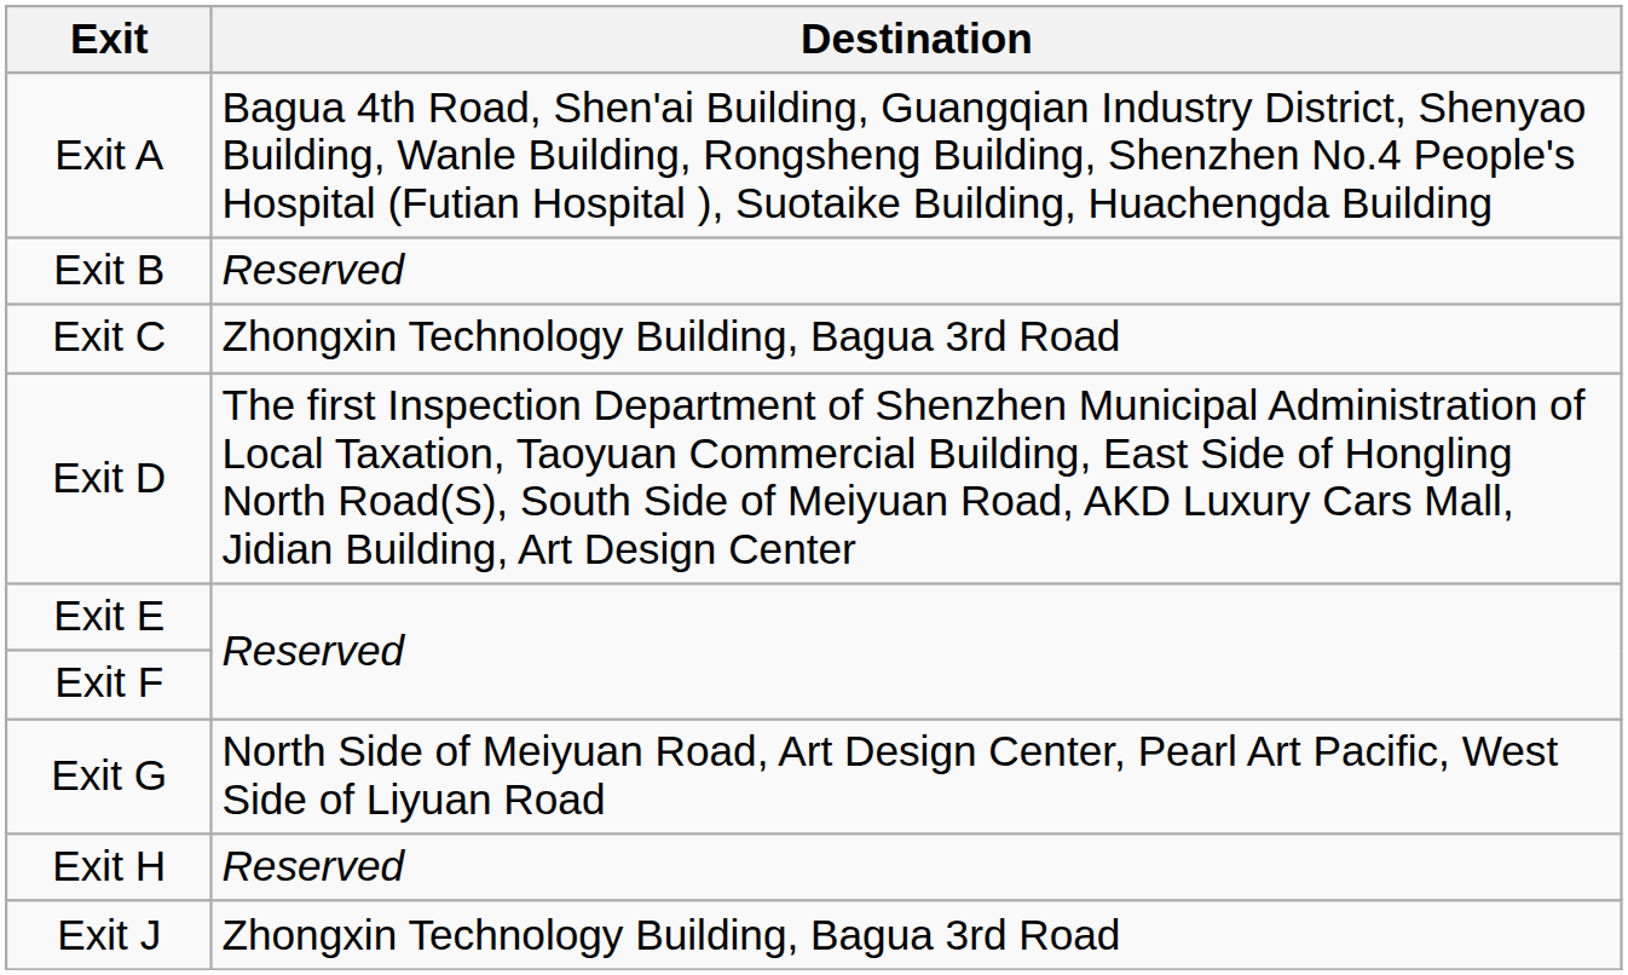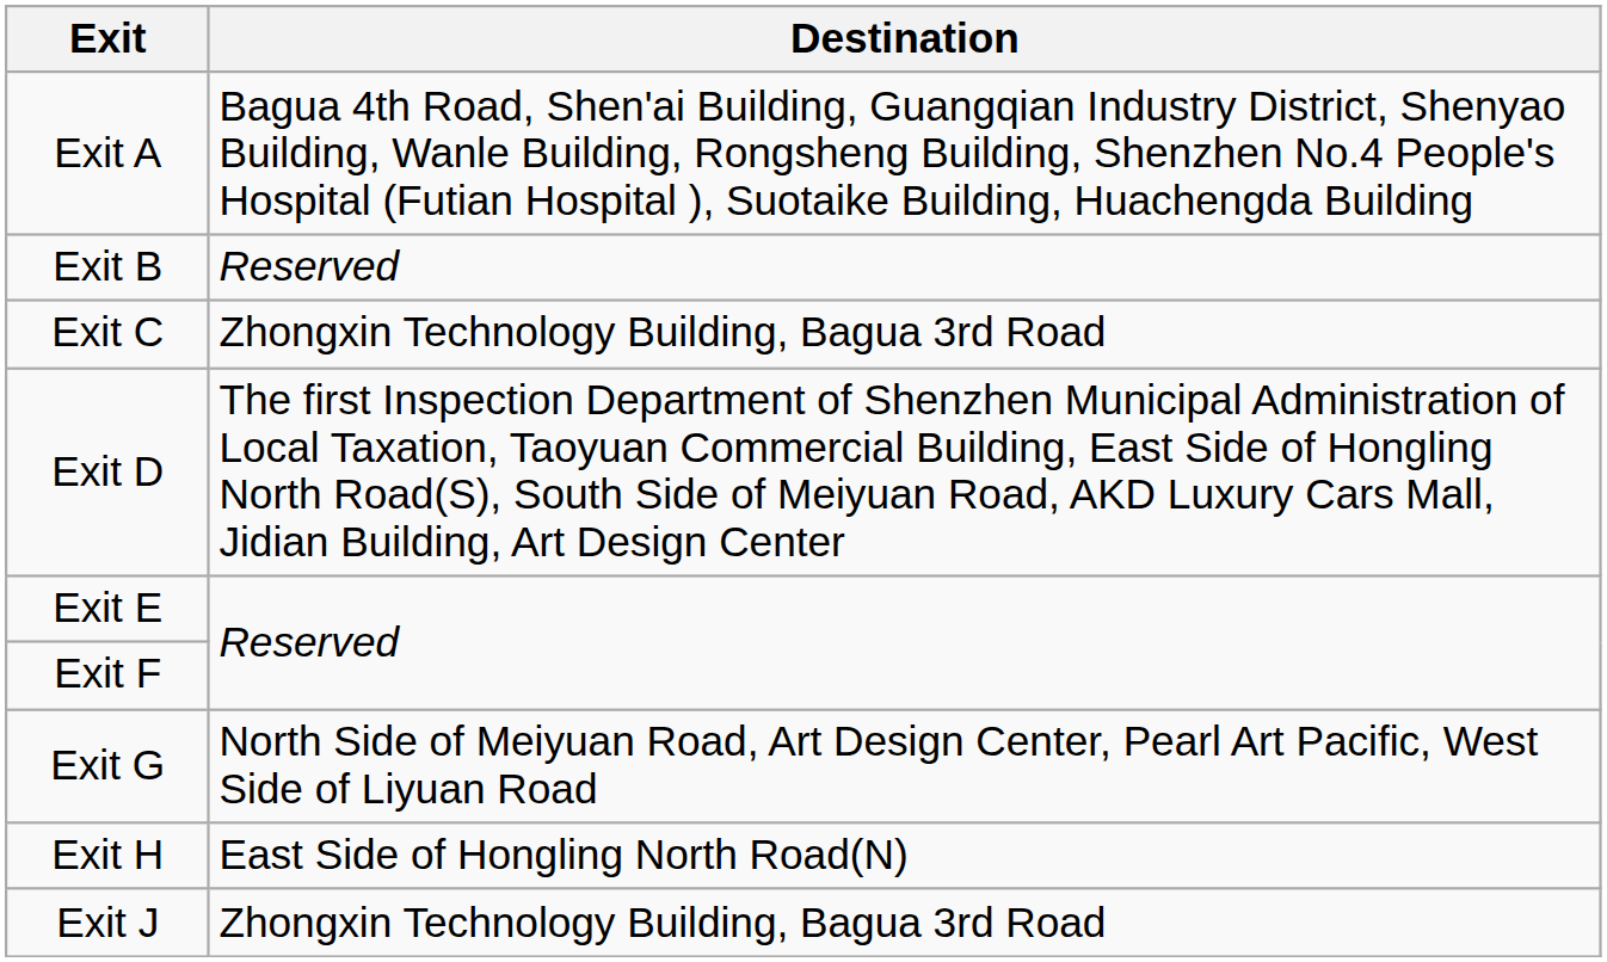Exit H | Destination: Reserved -> East Side of Hongling North Road(N)
